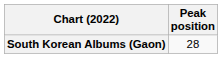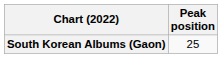South Korean Albums (Gaon) | Peak position: 28 -> 25
